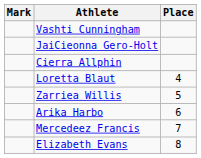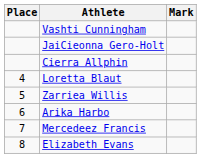columns swapped: Place <-> Mark
